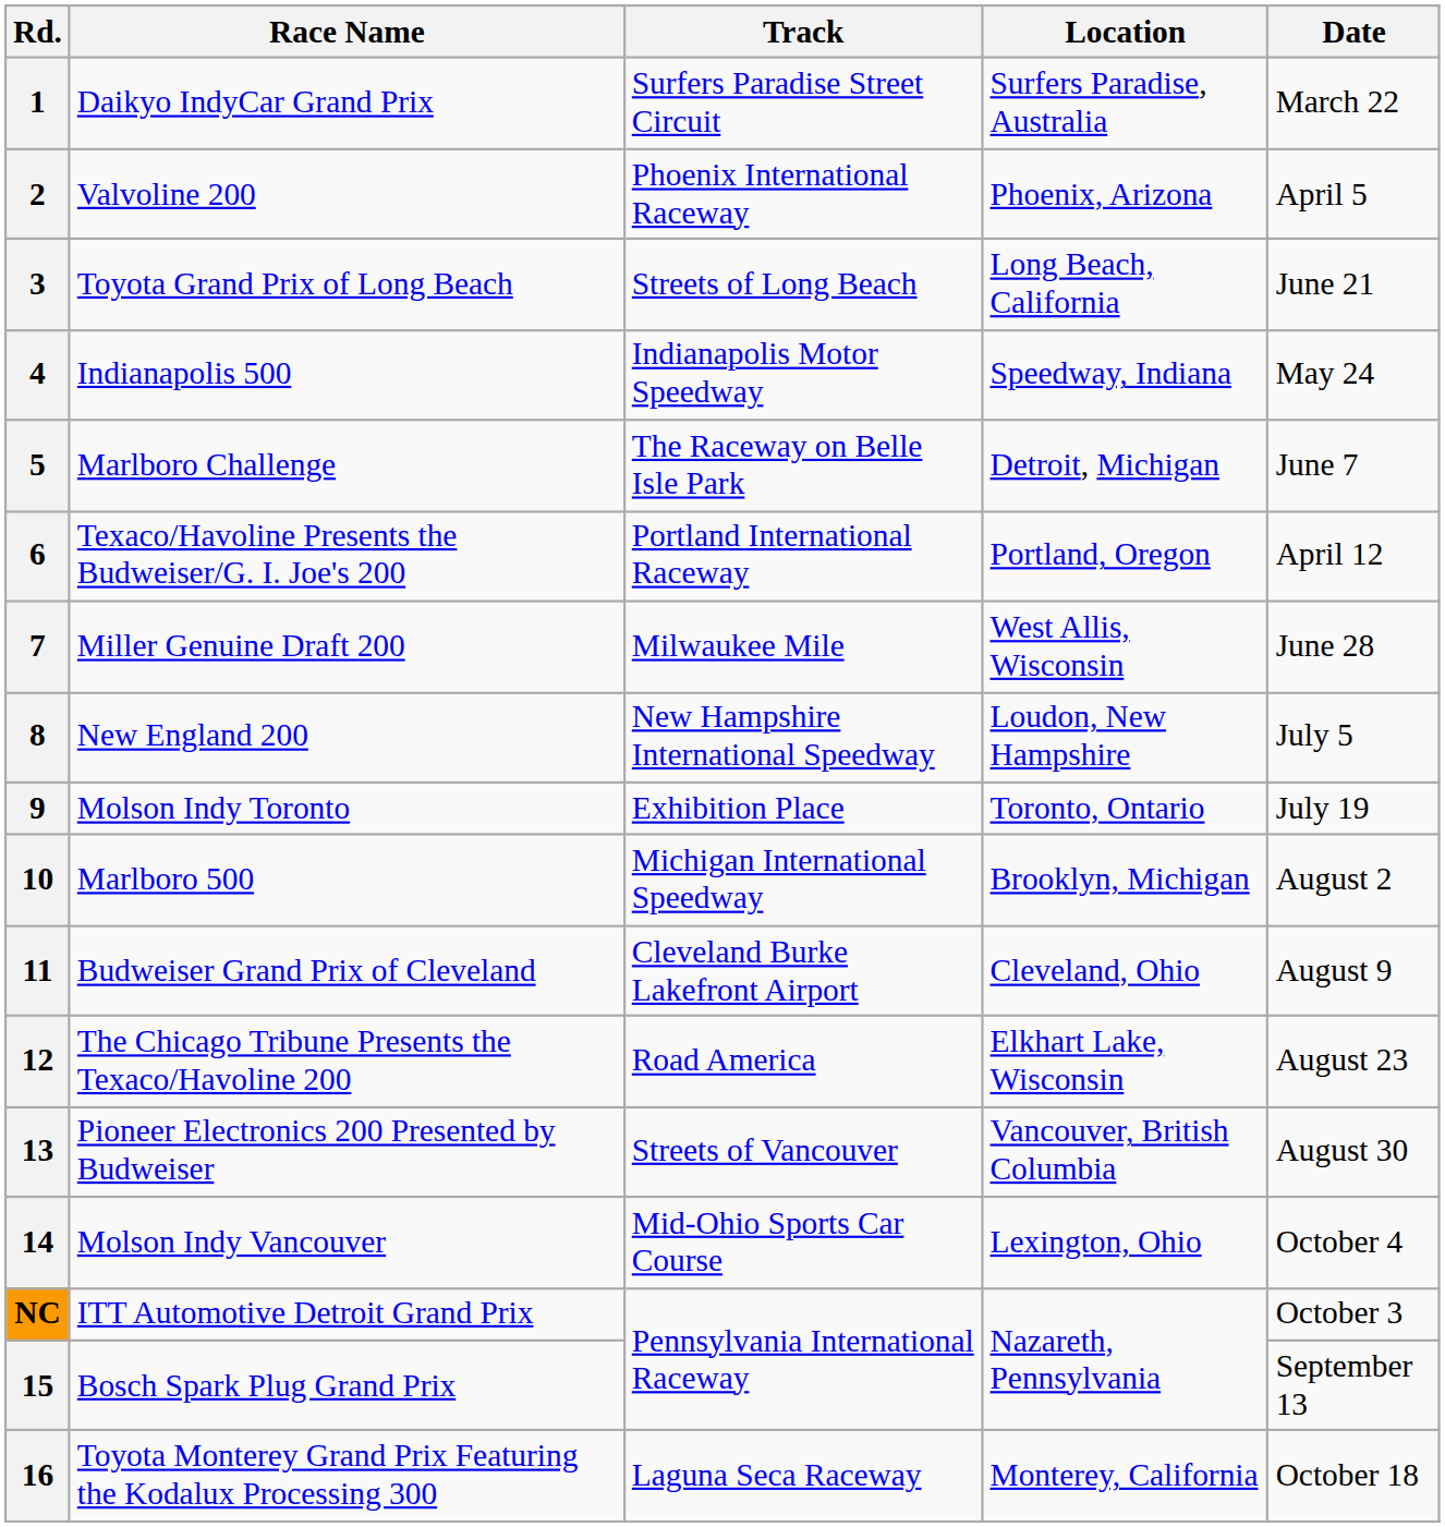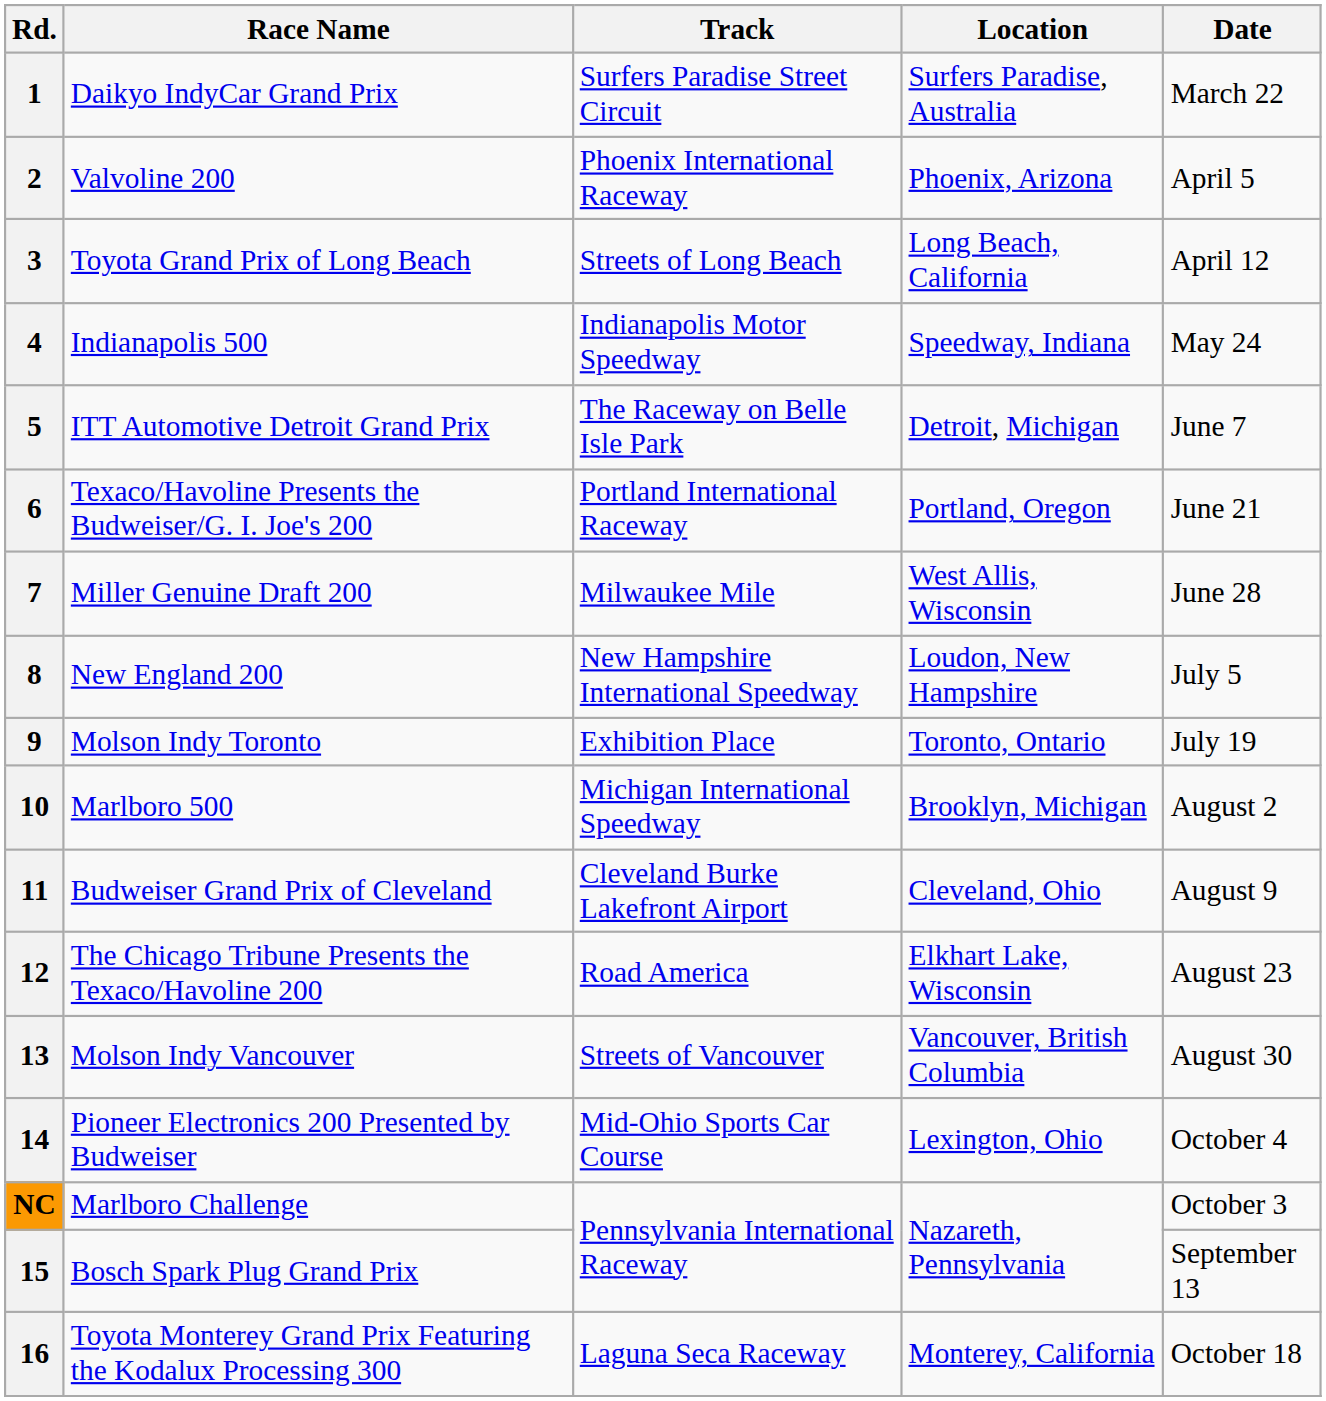3 | Date: June 21 -> April 12
5 | Race Name: Marlboro Challenge -> ITT Automotive Detroit Grand Prix
6 | Date: April 12 -> June 21
13 | Race Name: Pioneer Electronics 200 Presented by Budweiser -> Molson Indy Vancouver
14 | Race Name: Molson Indy Vancouver -> Pioneer Electronics 200 Presented by Budweiser
NC | Race Name: ITT Automotive Detroit Grand Prix -> Marlboro Challenge
